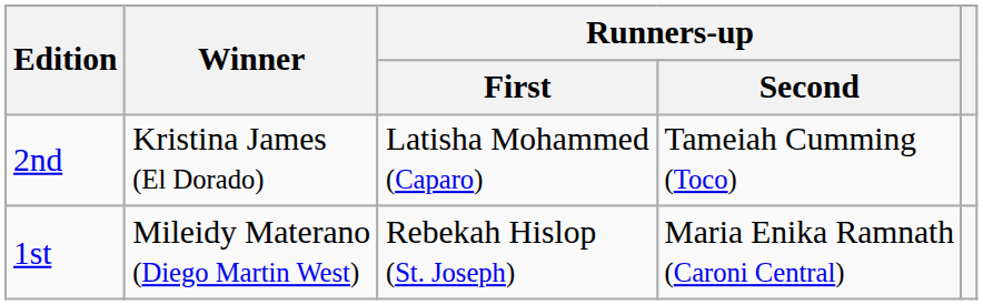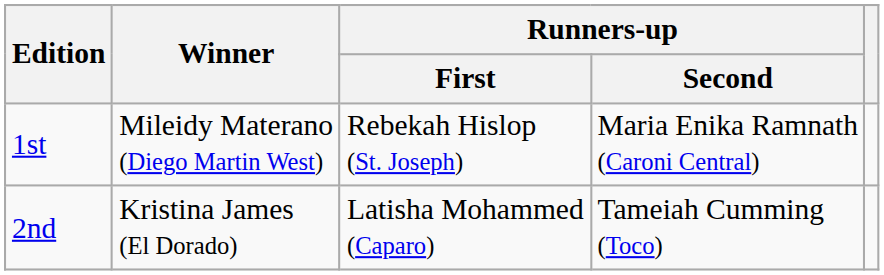rows swapped: 1st <-> 2nd
